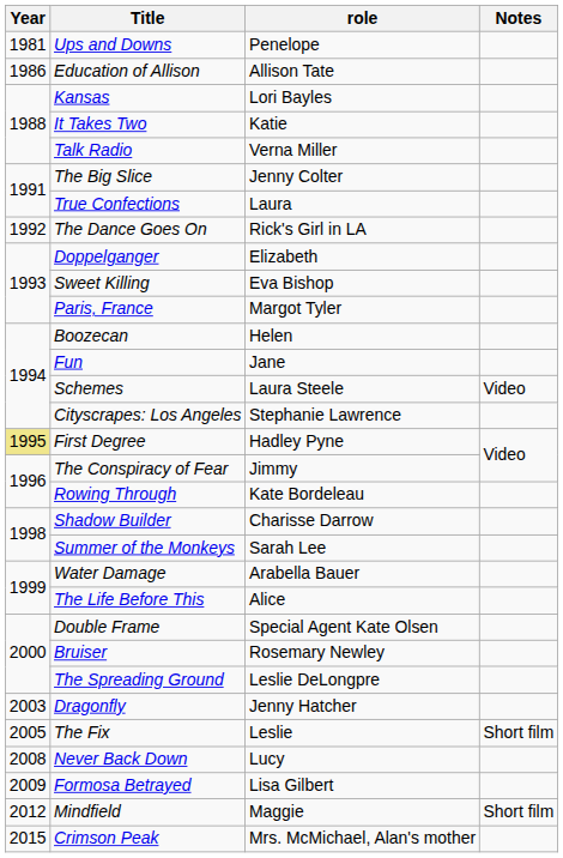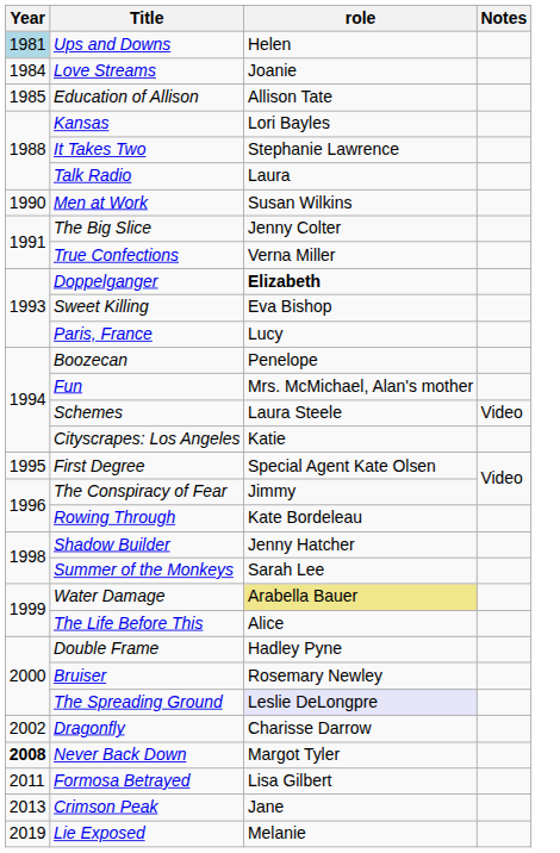Ups and Downs | Year: no background -> lightblue background
Ups and Downs | role: Penelope -> Helen
+ row: 1984 | Love Streams | Joanie
Education of Allison | Year: 1986 -> 1985
It Takes Two | role: Katie -> Stephanie Lawrence
Talk Radio | role: Verna Miller -> Laura
+ row: 1990 | Men at Work | Susan Wilkins
True Confections | role: Laura -> Verna Miller
- row: 1992 | The Dance Goes On | Rick's Girl in LA
Doppelganger | role: normal -> bold
Paris, France | role: Margot Tyler -> Lucy
Boozecan | role: Helen -> Penelope
Fun | role: Jane -> Mrs. McMichael, Alan's mother
Cityscrapes: Los Angeles | role: Stephanie Lawrence -> Katie
First Degree | Year: khaki background -> no background
First Degree | role: Hadley Pyne -> Special Agent Kate Olsen
Shadow Builder | role: Charisse Darrow -> Jenny Hatcher
Water Damage | role: no background -> khaki background
Double Frame | role: Special Agent Kate Olsen -> Hadley Pyne
The Spreading Ground | role: no background -> lavender background
Dragonfly | Year: 2003 -> 2002
Dragonfly | role: Jenny Hatcher -> Charisse Darrow
- row: 2005 | The Fix | Leslie | Short film
Never Back Down | Year: normal -> bold
Never Back Down | role: Lucy -> Margot Tyler
Formosa Betrayed | Year: 2009 -> 2011
- row: 2012 | Mindfield | Maggie | Short film
Crimson Peak | Year: 2015 -> 2013
Crimson Peak | role: Mrs. McMichael, Alan's mother -> Jane
+ row: 2019 | Lie Exposed | Melanie
